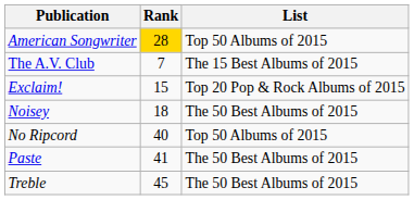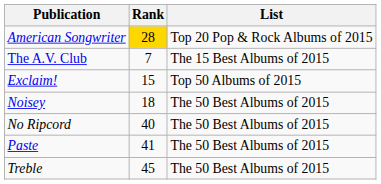American Songwriter | List: Top 50 Albums of 2015 -> Top 20 Pop & Rock Albums of 2015
Exclaim! | List: Top 20 Pop & Rock Albums of 2015 -> Top 50 Albums of 2015
No Ripcord | List: Top 50 Albums of 2015 -> The 50 Best Albums of 2015
